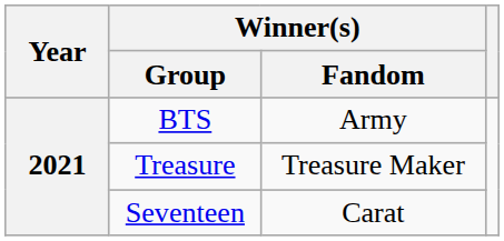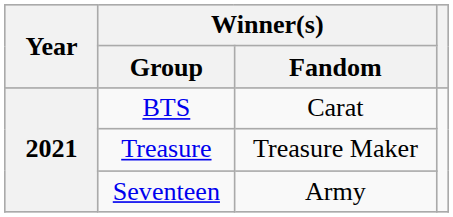BTS | Winner(s) / Fandom: Army -> Carat
Seventeen | Winner(s) / Fandom: Carat -> Army
